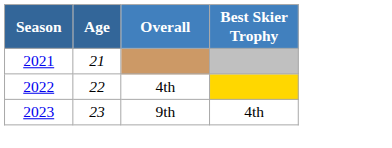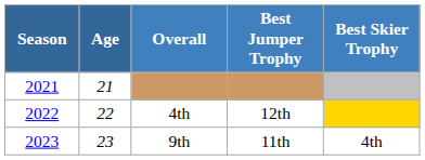+ column: Best Jumper Trophy | 12th | 11th
